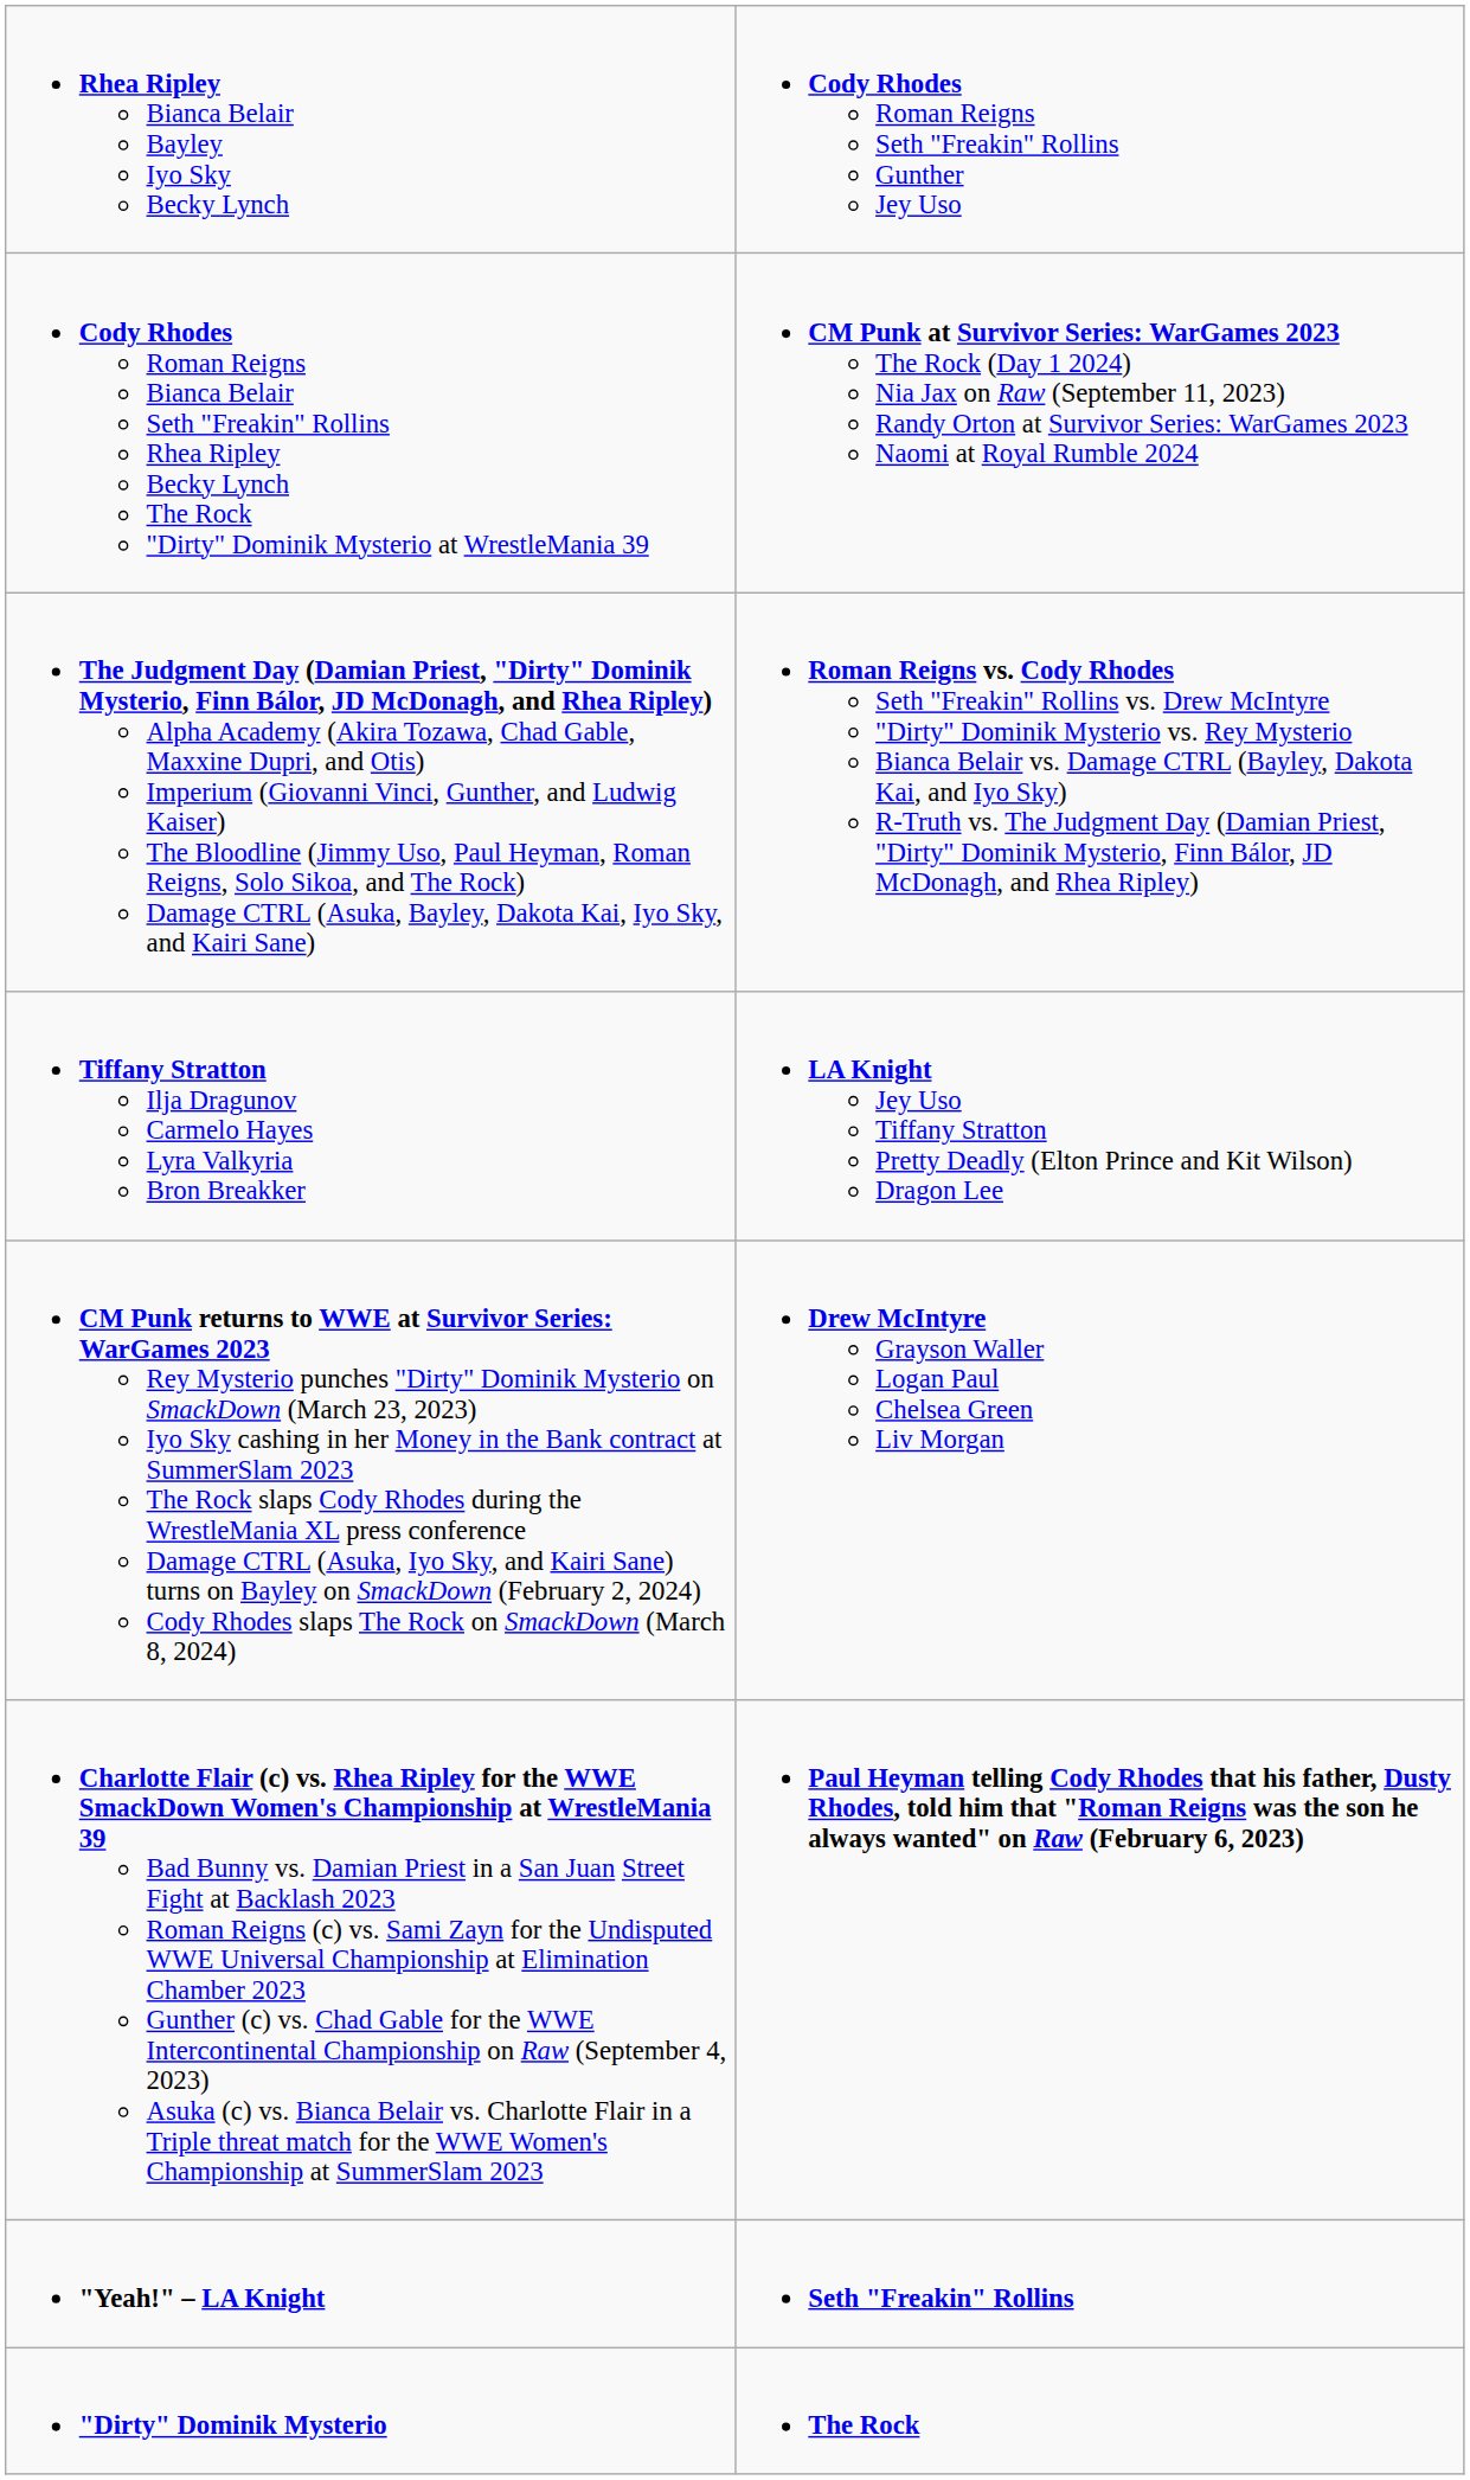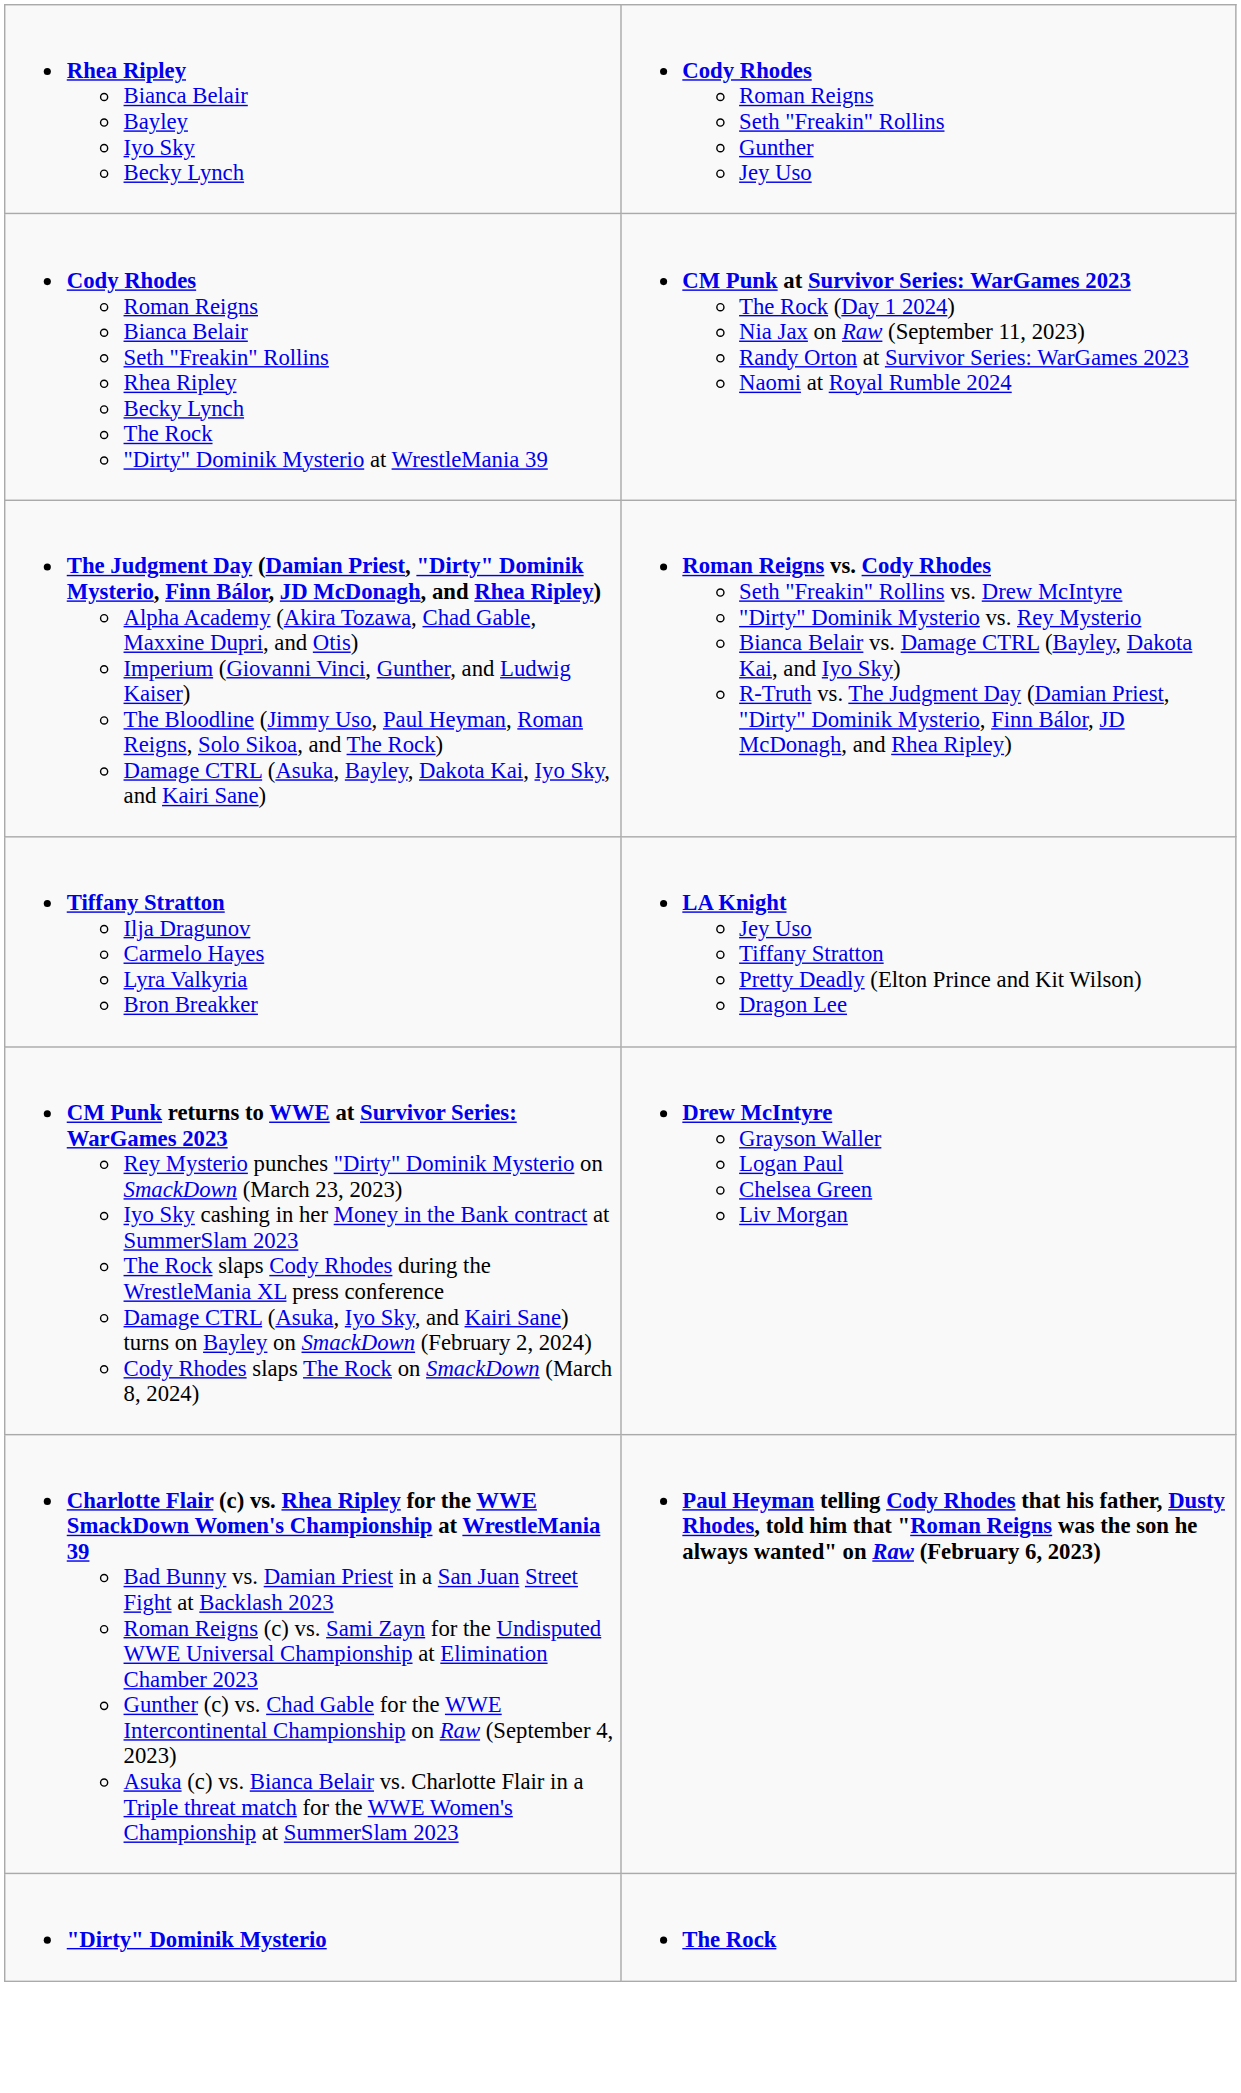- row: "Yeah!" – LA Knight | Seth "Freakin" Rollins
